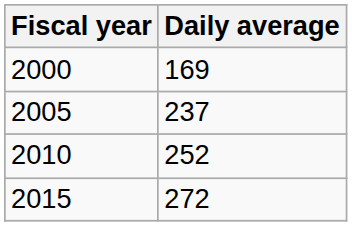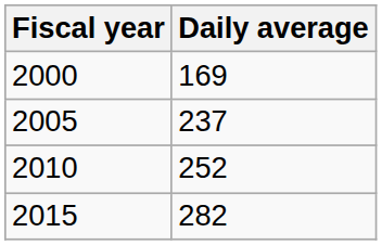2015 | Daily average: 272 -> 282
